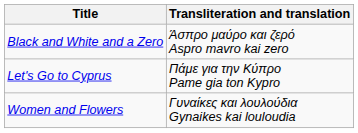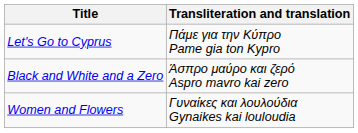rows swapped: Let's Go to Cyprus <-> Black and White and a Zero
